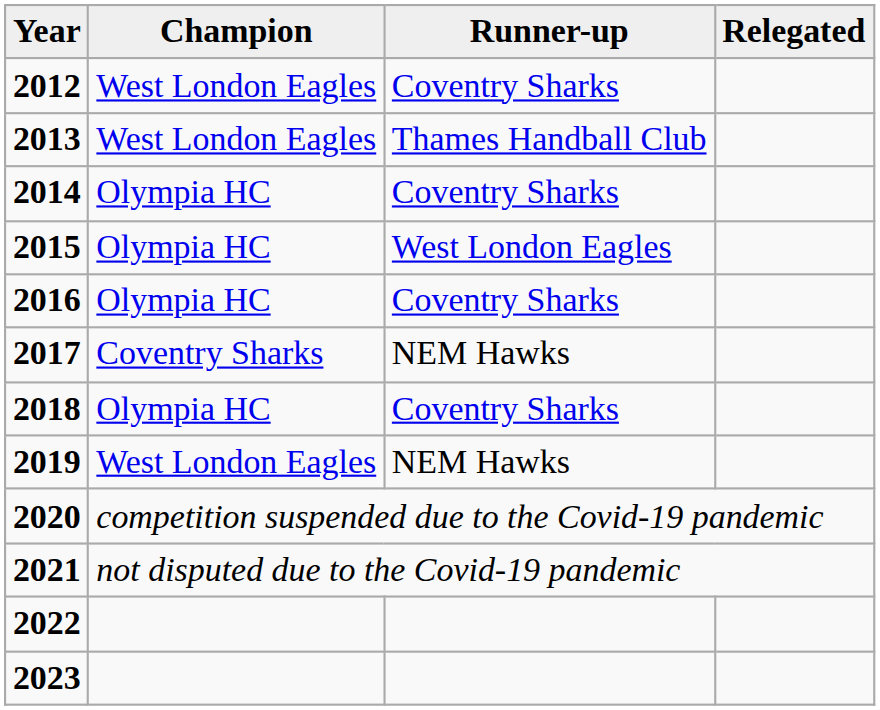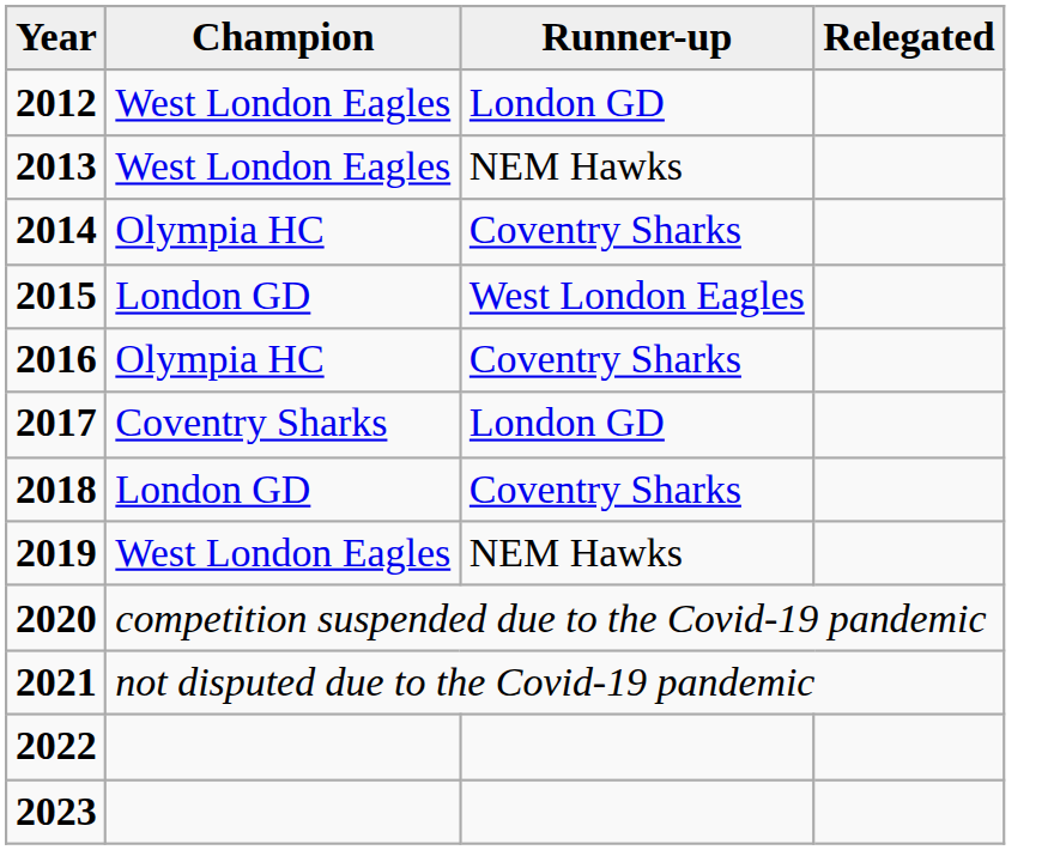2012 | Runner-up: Coventry Sharks -> London GD
2013 | Runner-up: Thames Handball Club -> NEM Hawks
2015 | Champion: Olympia HC -> London GD
2017 | Runner-up: NEM Hawks -> London GD
2018 | Champion: Olympia HC -> London GD
